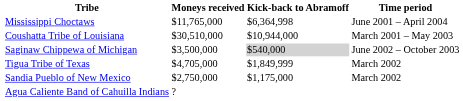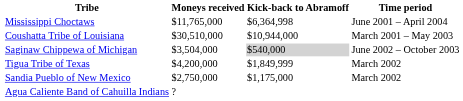Saginaw Chippewa of Michigan | Moneys received: $3,500,000 -> $3,504,000
Tigua Tribe of Texas | Moneys received: $4,705,000 -> $4,200,000
